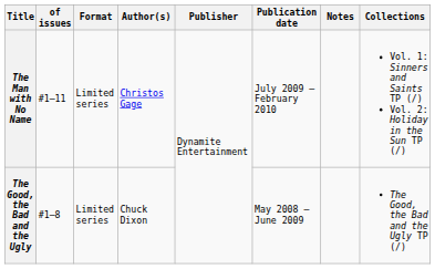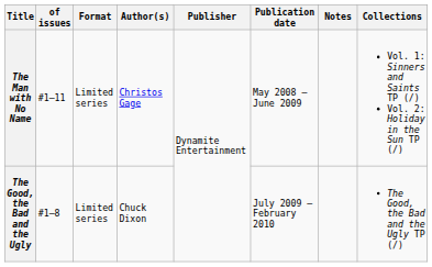The Man with No Name | Publication date: July 2009 – February 2010 -> May 2008 – June 2009
The Good, the Bad and the Ugly | Publication date: May 2008 – June 2009 -> July 2009 – February 2010
